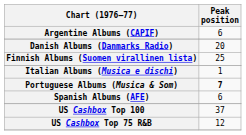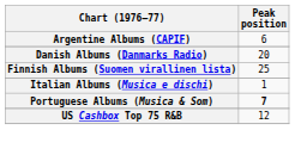- row: Spanish Albums (AFE) | 6
- row: US Cashbox Top 100 | 37
